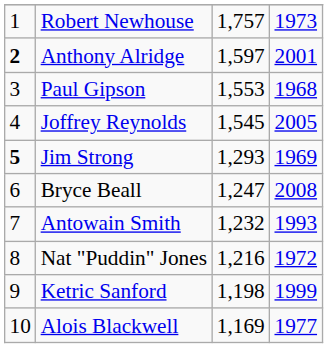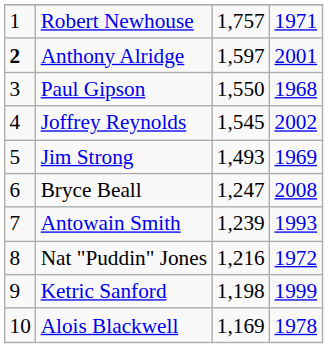Robert Newhouse | column 4: 1973 -> 1971
Paul Gipson | column 3: 1,553 -> 1,550
Joffrey Reynolds | column 4: 2005 -> 2002
Jim Strong | column 1: bold -> normal
Jim Strong | column 3: 1,293 -> 1,493
Antowain Smith | column 3: 1,232 -> 1,239
Alois Blackwell | column 4: 1977 -> 1978
